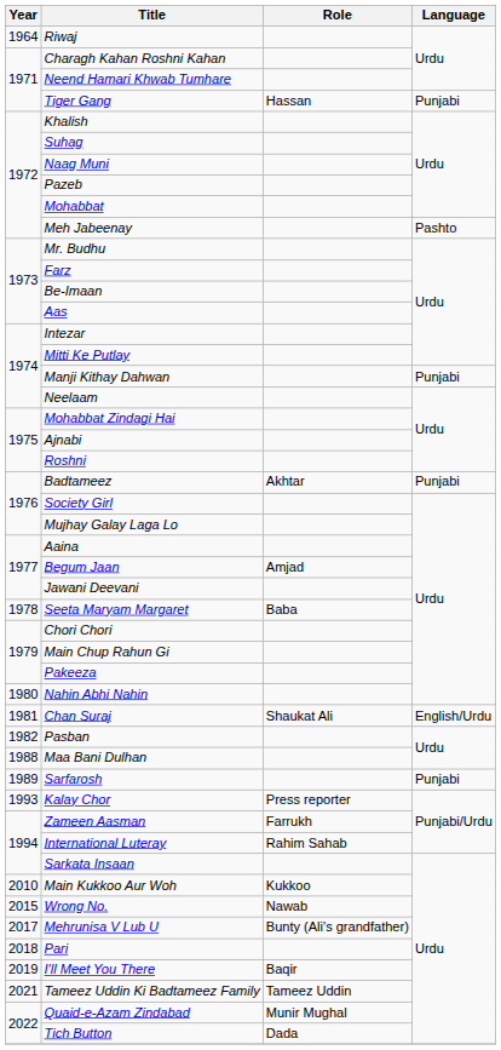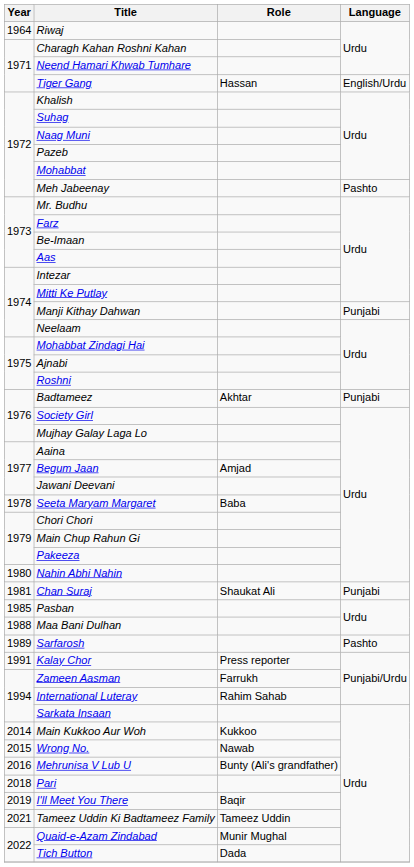Tiger Gang | Language: Punjabi -> English/Urdu
Chan Suraj | Language: English/Urdu -> Punjabi
Pasban | Year: 1982 -> 1985
Sarfarosh | Language: Punjabi -> Pashto
Kalay Chor | Year: 1993 -> 1991
Main Kukkoo Aur Woh | Year: 2010 -> 2014
Mehrunisa V Lub U | Year: 2017 -> 2016
